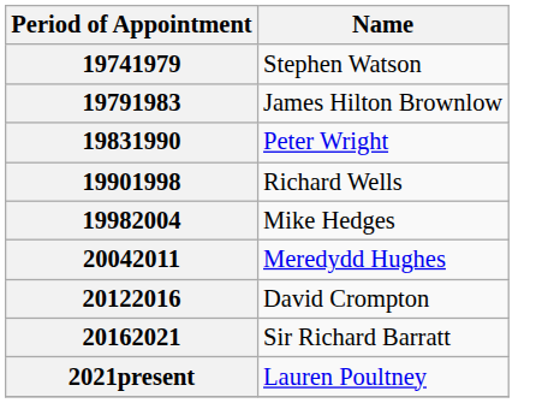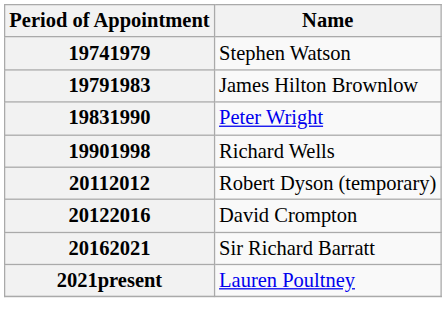- row: 19982004 | Mike Hedges
- row: 20042011 | Meredydd Hughes
+ row: 20112012 | Robert Dyson (temporary)
